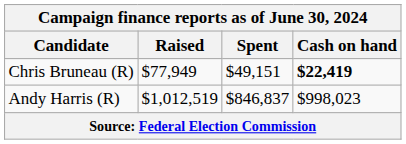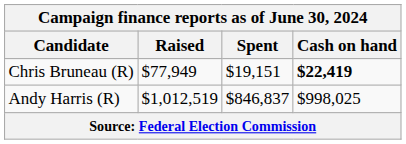Chris Bruneau (R) | Spent: $49,151 -> $19,151
Andy Harris (R) | Cash on hand: $998,023 -> $998,025
